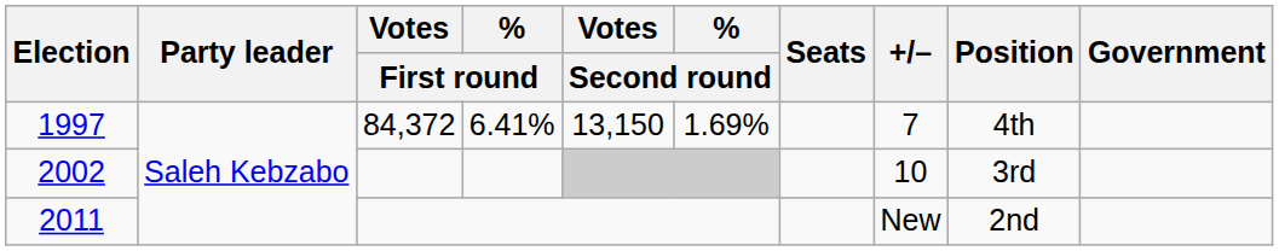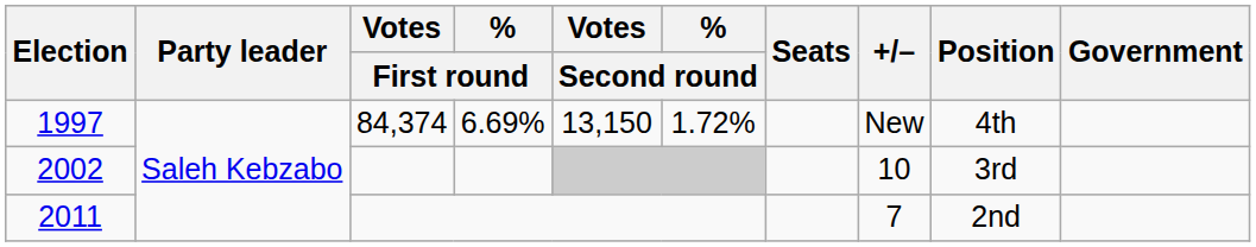1997 | Votes / First round: 84,372 -> 84,374
1997 | % / First round: 6.41% -> 6.69%
1997 | % / Second round: 1.69% -> 1.72%
1997 | +/–: 7 -> New
2011 | +/–: New -> 7
